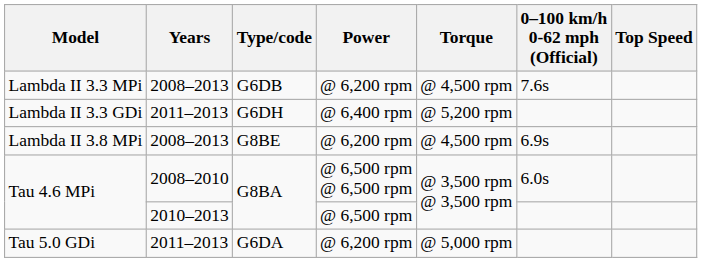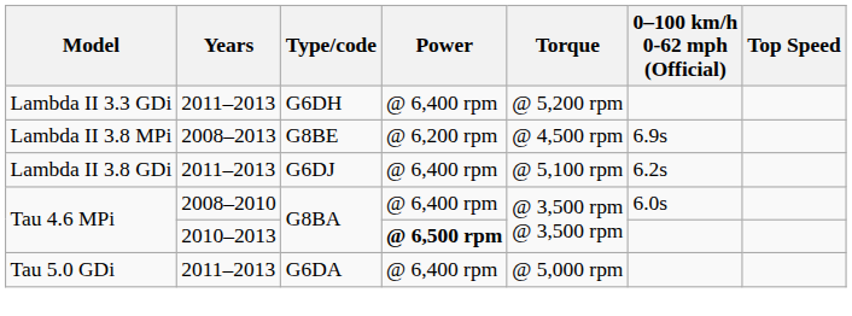- row: Lambda II 3.3 MPi | 2008–2013 | G6DB | @ 6,200 rpm | @ 4,500 rpm | 7.6s
+ row: Lambda II 3.8 GDi | 2011–2013 | G6DJ | @ 6,400 rpm | @ 5,100 rpm | 6.2s
Tau 4.6 MPi / 2008–2010 | Power: @ 6,500 rpm @ 6,500 rpm -> @ 6,400 rpm
Tau 4.6 MPi / 2010–2013 | Power: normal -> bold
Tau 5.0 GDi | Power: @ 6,200 rpm -> @ 6,400 rpm
